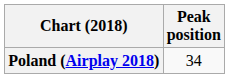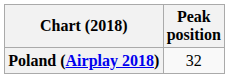Poland (Airplay 2018) | Peak position: 34 -> 32
